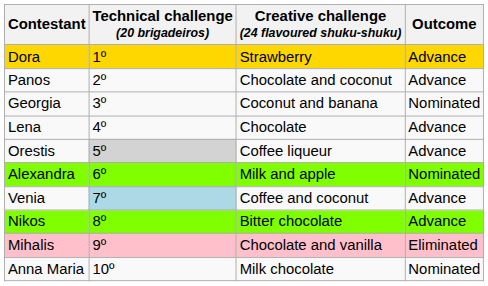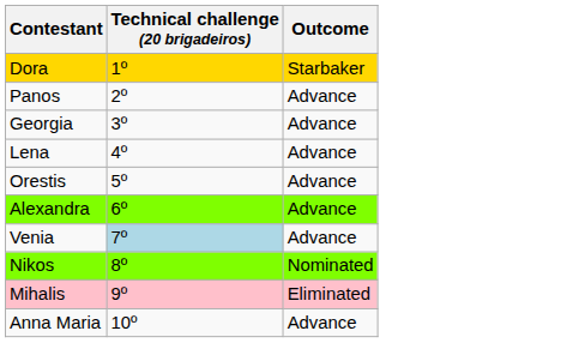- column: Creative challenge (24 flavoured shuku-shuku) | Strawberry | Chocolate and coconut | Coconut and banana | Chocolate | Coffee liqueur | Milk and apple | Coffee and coconut | Bitter chocolate | Chocolate and vanilla | Milk chocolate
Dora | Outcome: Advance -> Starbaker
Georgia | Outcome: Nominated -> Advance
Orestis | Technical challenge (20 brigadeiros): lightgrey background -> no background
Alexandra | Outcome: Nominated -> Advance
Nikos | Outcome: Advance -> Nominated
Anna Maria | Outcome: Nominated -> Advance
